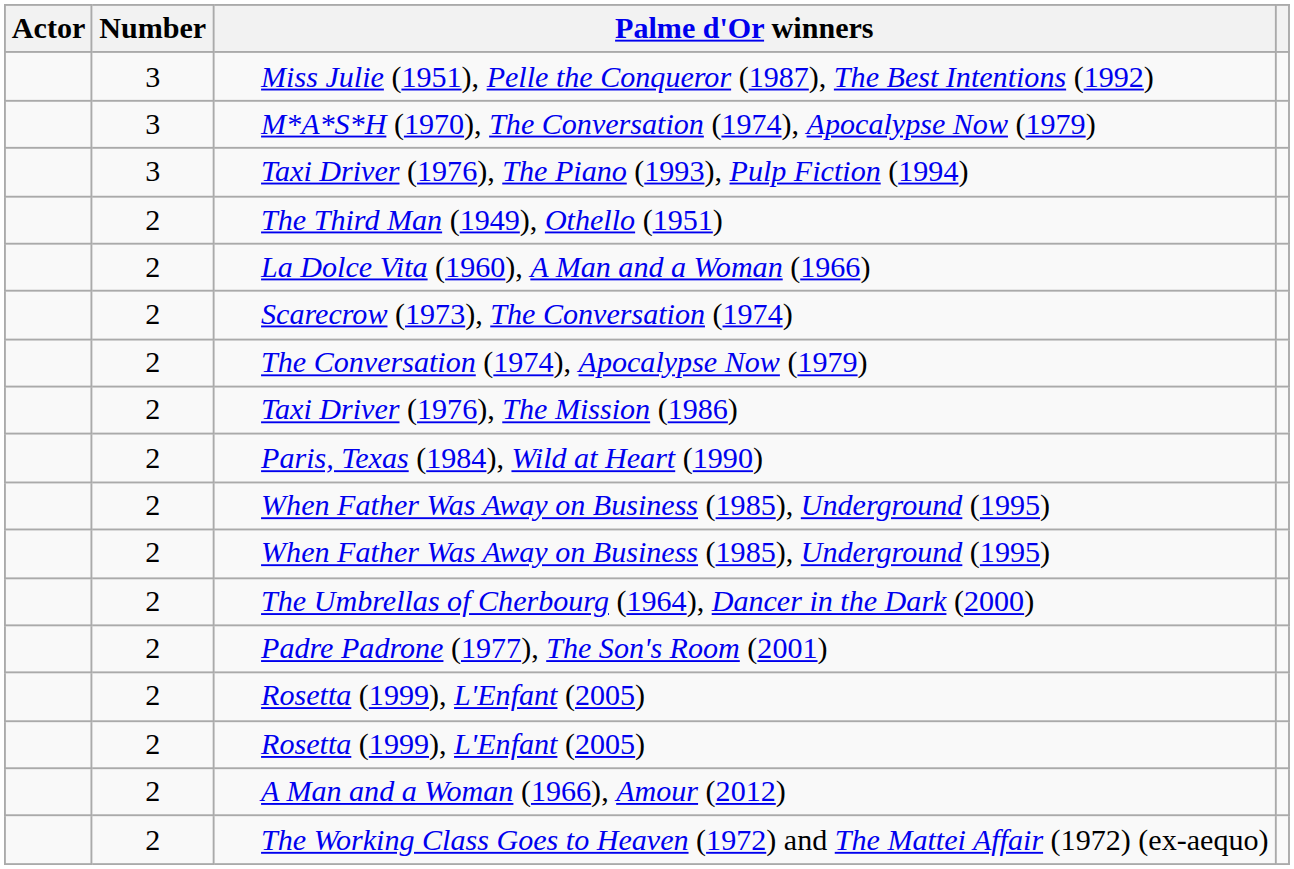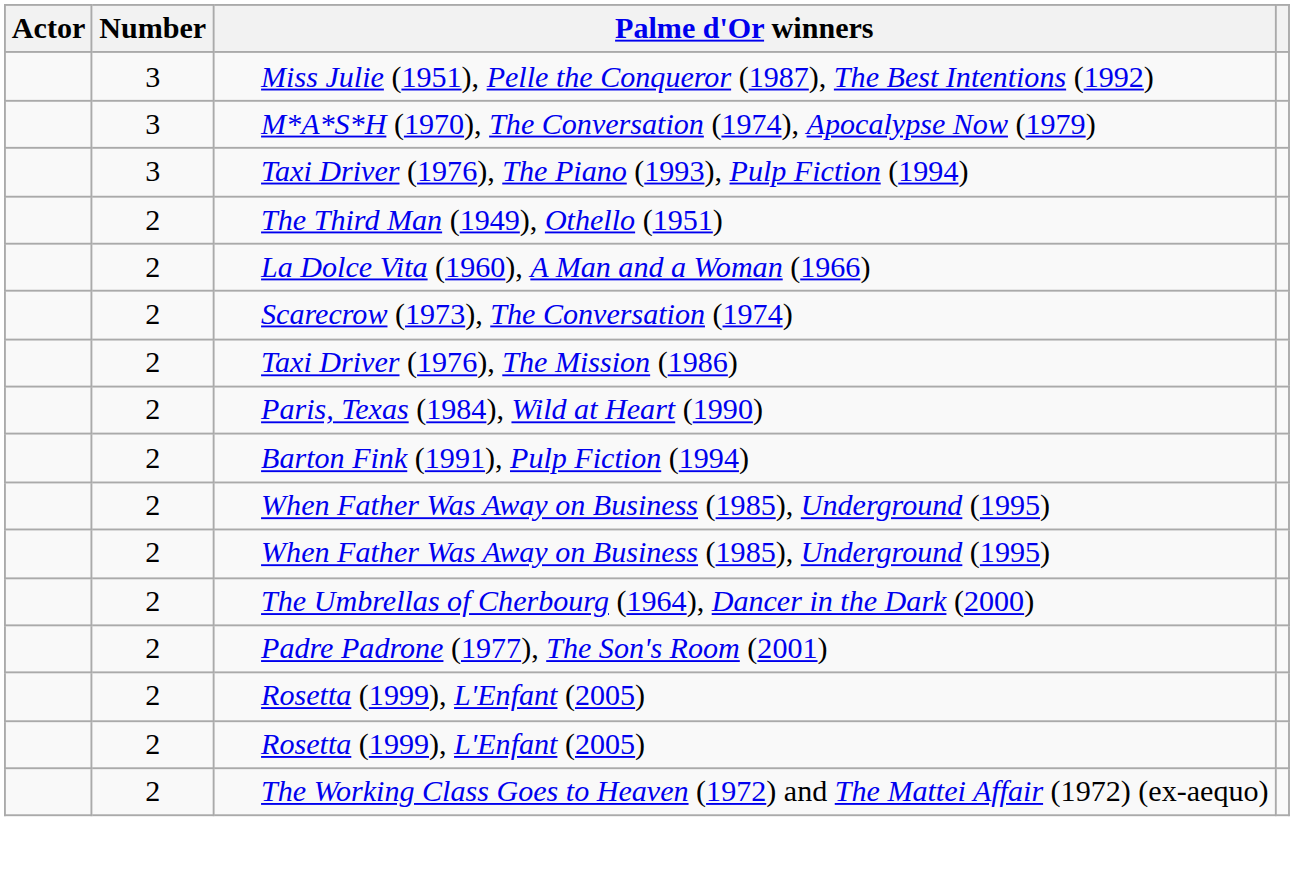- row: 2 | The Conversation (1974), Apocalypse Now (1979)
+ row: 2 | Barton Fink (1991), Pulp Fiction (1994)
- row: 2 | A Man and a Woman (1966), Amour (2012)
